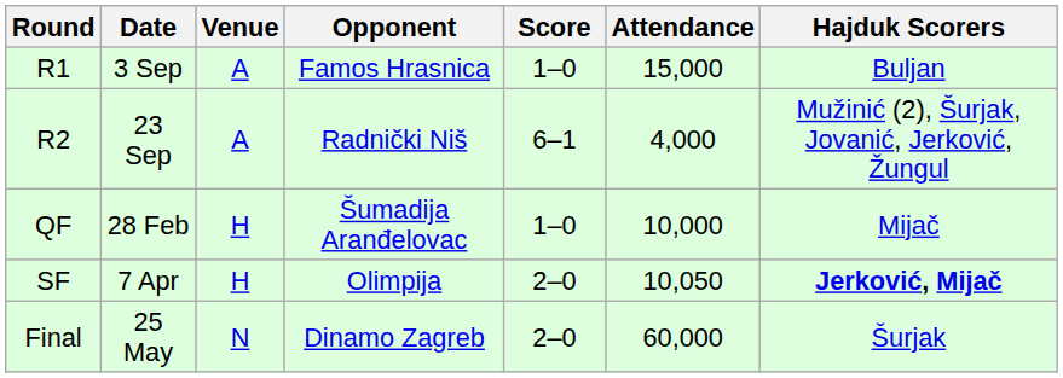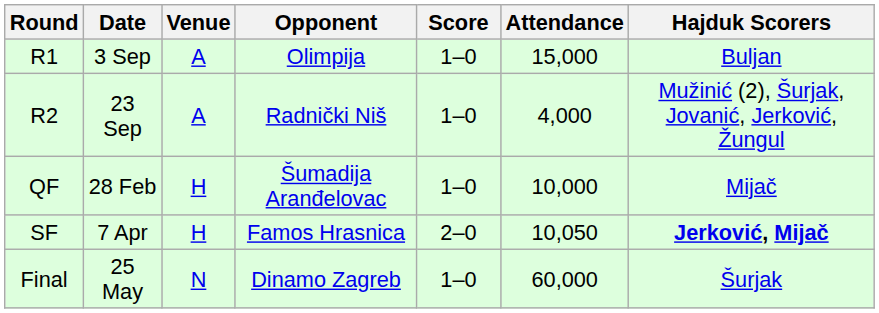R1 | Opponent: Famos Hrasnica -> Olimpija
R2 | Score: 6–1 -> 1–0
SF | Opponent: Olimpija -> Famos Hrasnica
Final | Score: 2–0 -> 1–0
